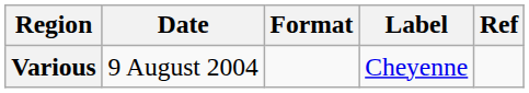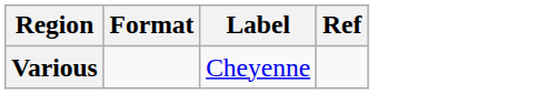- column: Date | 9 August 2004
